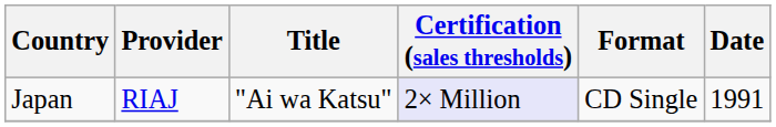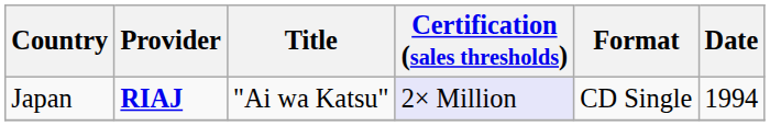Japan | Provider: normal -> bold
Japan | Date: 1991 -> 1994
